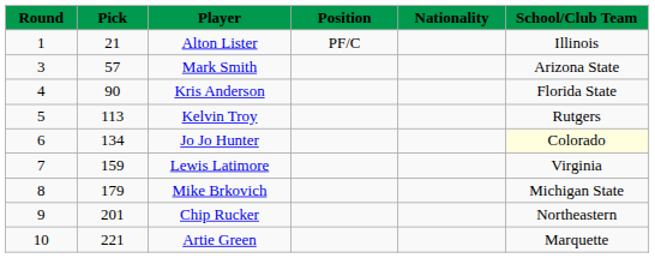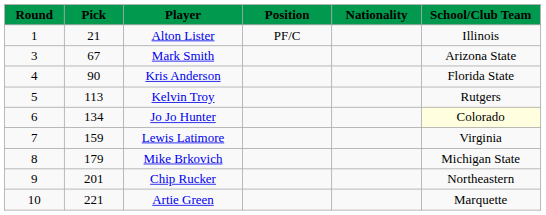Mark Smith | Pick: 57 -> 67
